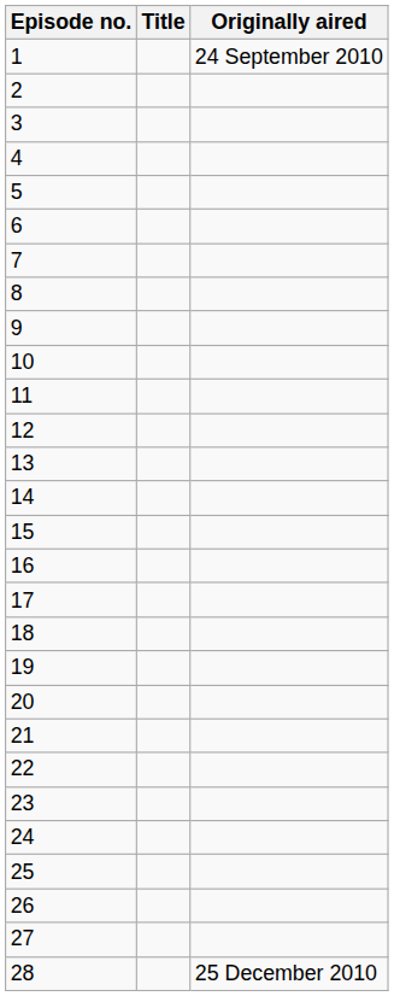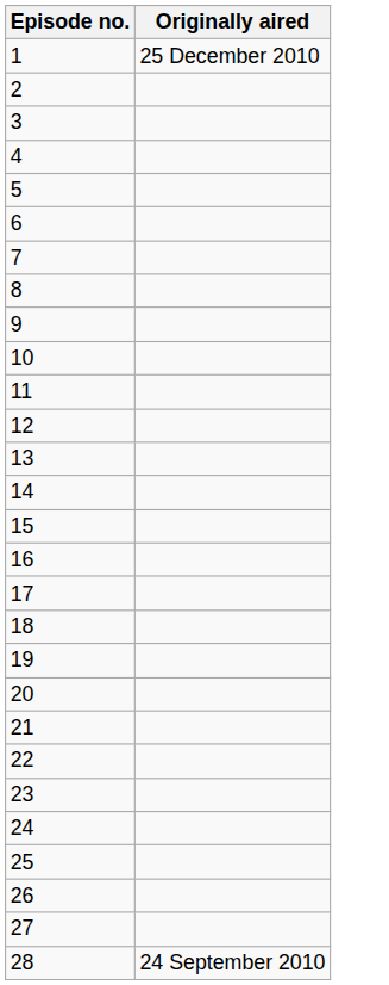- column: Title
1 | Originally aired: 24 September 2010 -> 25 December 2010
28 | Originally aired: 25 December 2010 -> 24 September 2010
